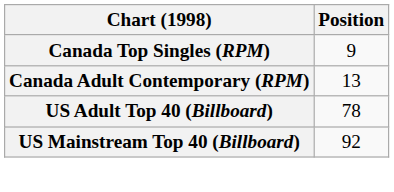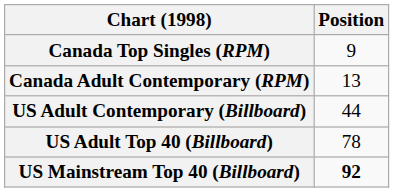+ row: US Adult Contemporary (Billboard) | 44
US Mainstream Top 40 (Billboard) | Position: normal -> bold
